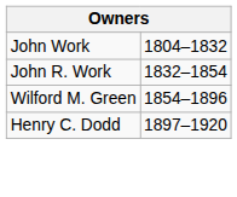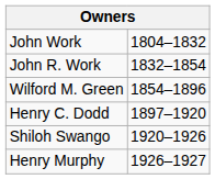+ row: Shiloh Swango | 1920–1926
+ row: Henry Murphy | 1926–1927
